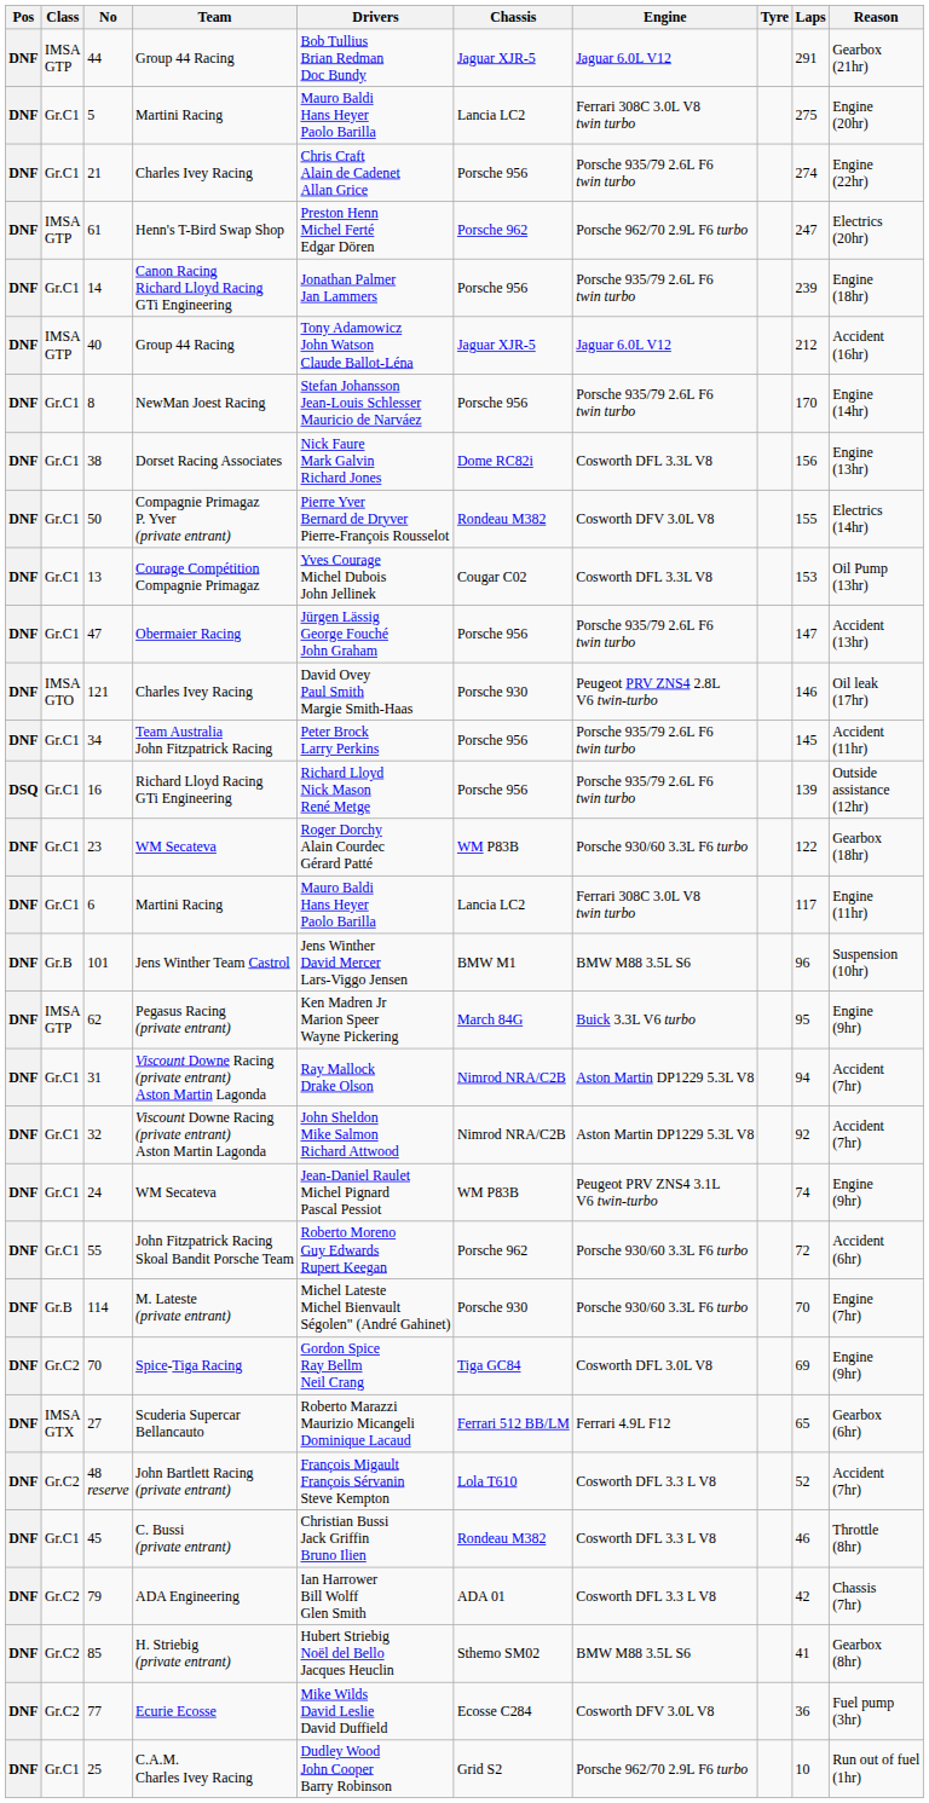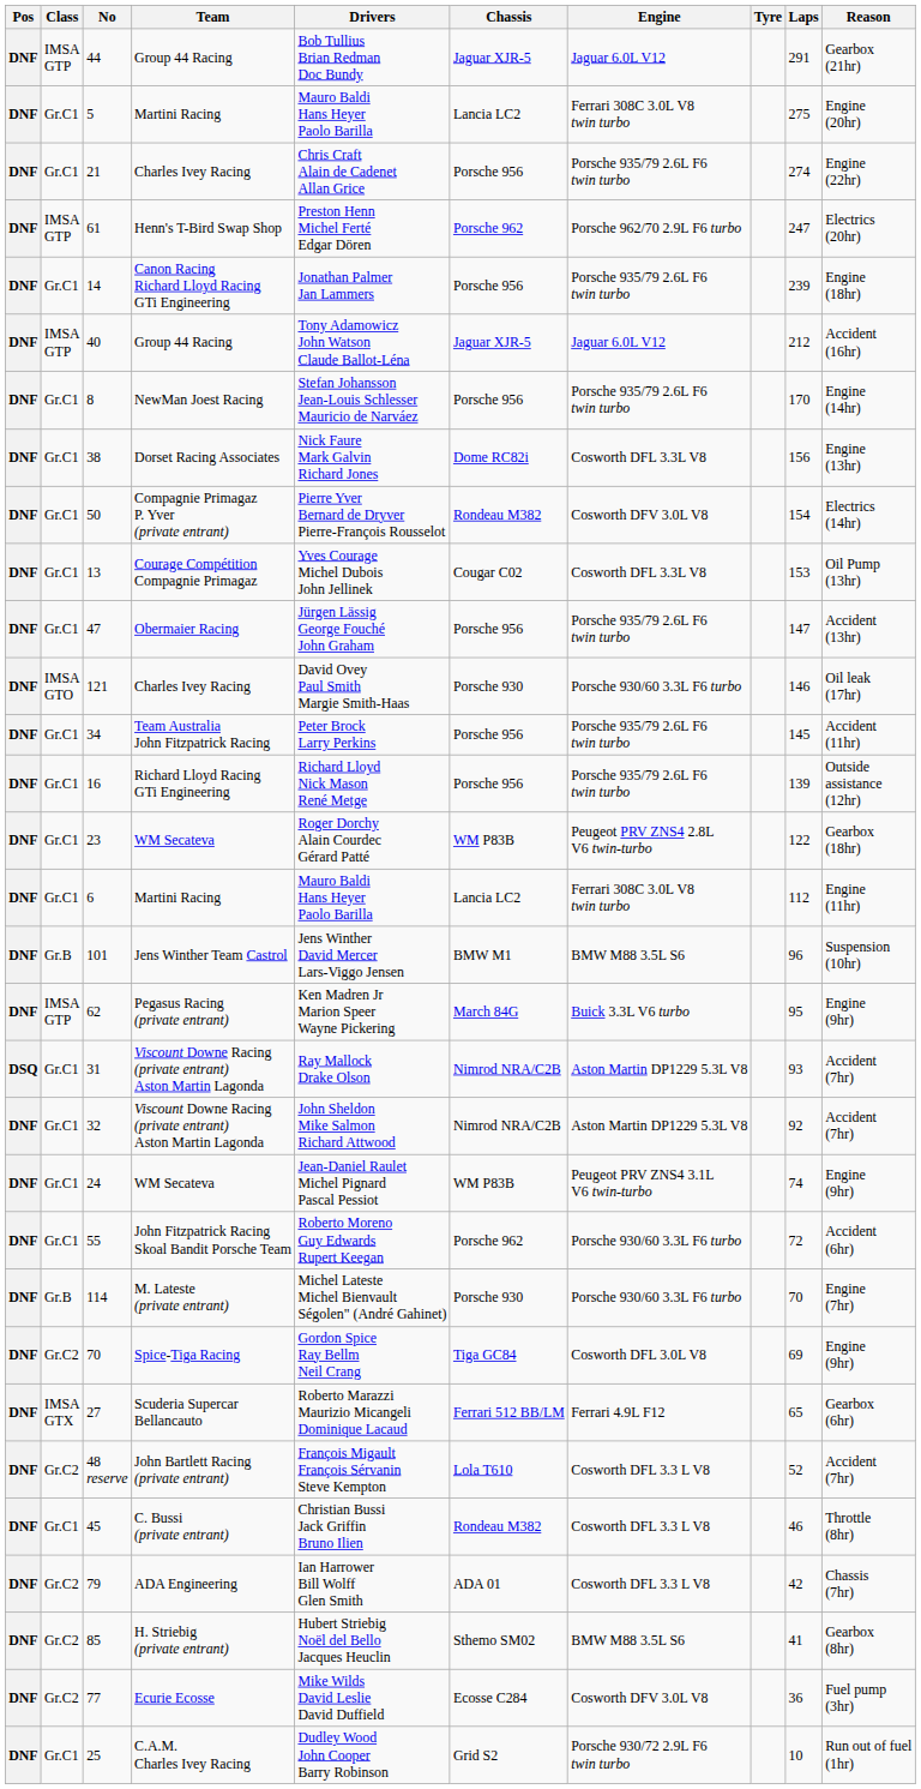50 | Laps: 155 -> 154
121 | Engine: Peugeot PRV ZNS4 2.8L V6 twin-turbo -> Porsche 930/60 3.3L F6 turbo
16 | Pos: DSQ -> DNF
23 | Engine: Porsche 930/60 3.3L F6 turbo -> Peugeot PRV ZNS4 2.8L V6 twin-turbo
6 | Laps: 117 -> 112
31 | Pos: DNF -> DSQ
31 | Laps: 94 -> 93
25 | Engine: Porsche 962/70 2.9L F6 turbo -> Porsche 930/72 2.9L F6 twin turbo
